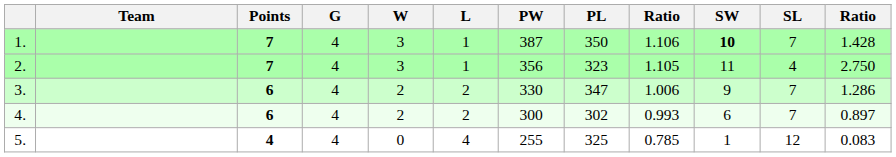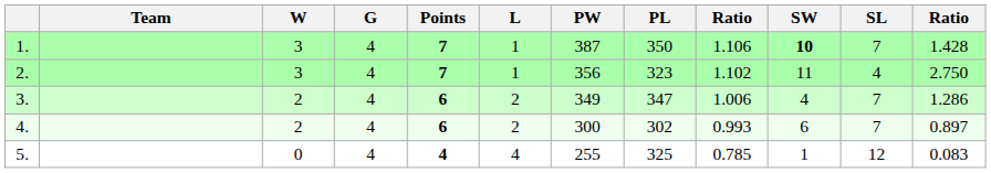columns swapped: Points <-> W
2. | column 9: 1.105 -> 1.102
3. | PW: 330 -> 349
3. | SW: 9 -> 4
